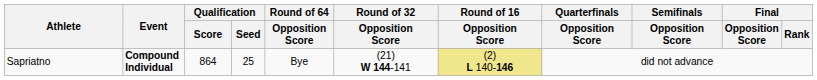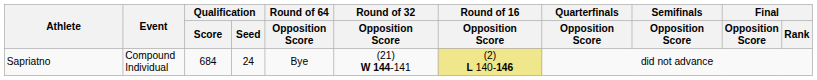Sapriatno | Event: bold -> normal
Sapriatno | Qualification / Score: 864 -> 684
Sapriatno | Qualification / Seed: 25 -> 24
